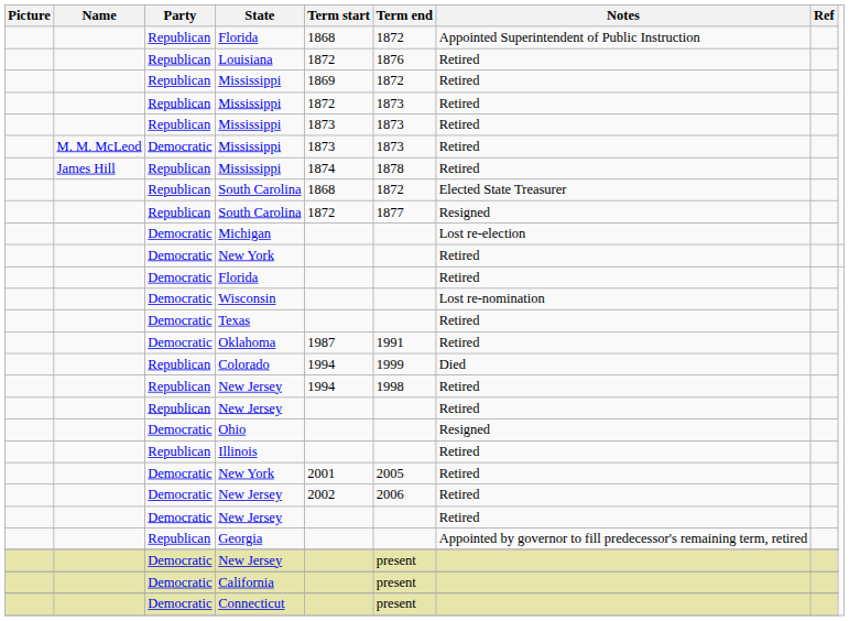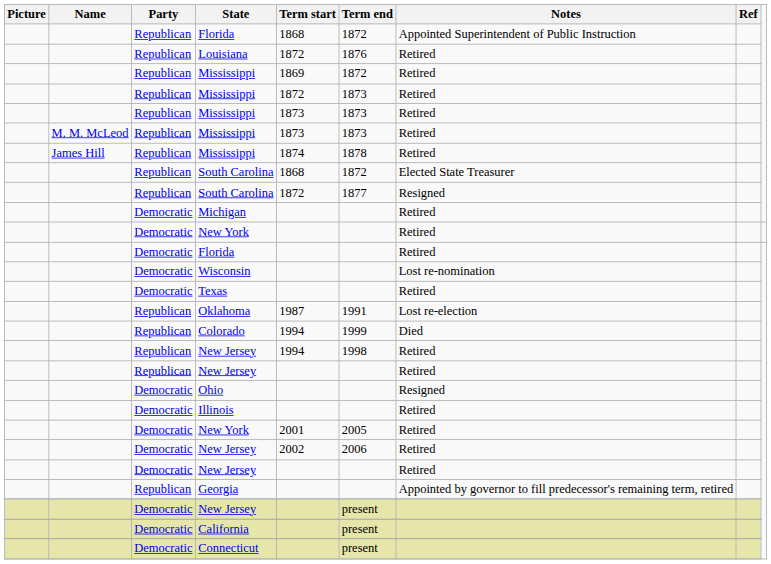M. M. McLeod / Mississippi | Party: Democratic -> Republican
Michigan | Notes: Lost re-election -> Retired
Oklahoma | Party: Democratic -> Republican
Oklahoma | Notes: Retired -> Lost re-election
Illinois | Party: Republican -> Democratic
